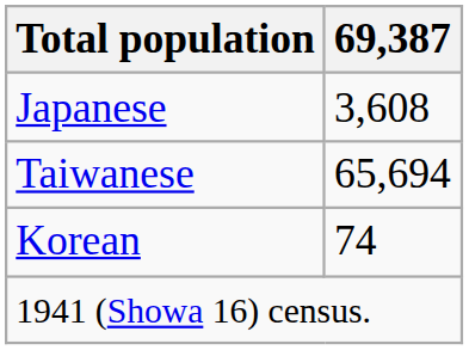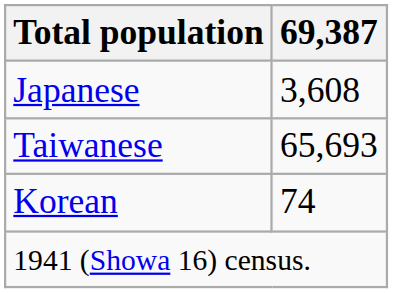Taiwanese | 69,387: 65,694 -> 65,693
